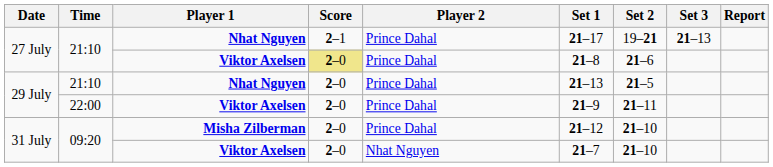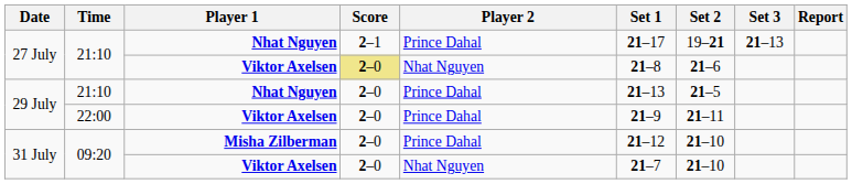27 July / Viktor Axelsen | Player 2: Prince Dahal -> Nhat Nguyen
